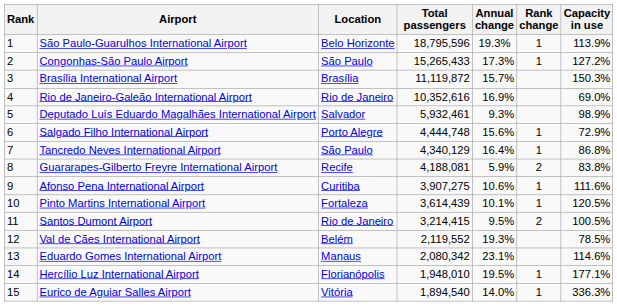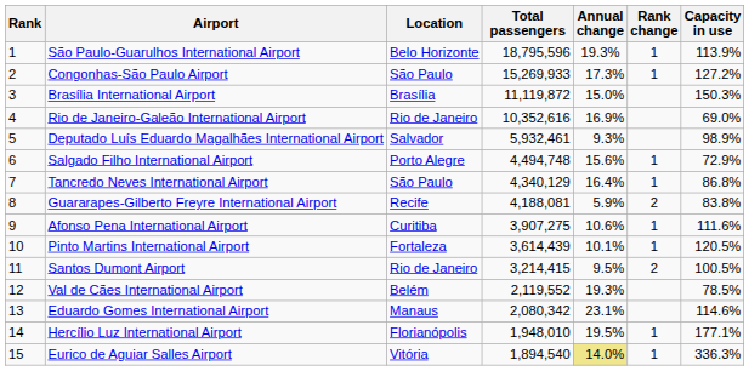Congonhas-São Paulo Airport | Total passengers: 15,265,433 -> 15,269,933
Brasília International Airport | Annual change: 15.7% -> 15.0%
Salgado Filho International Airport | Total passengers: 4,444,748 -> 4,494,748
Eurico de Aguiar Salles Airport | Annual change: no background -> khaki background
